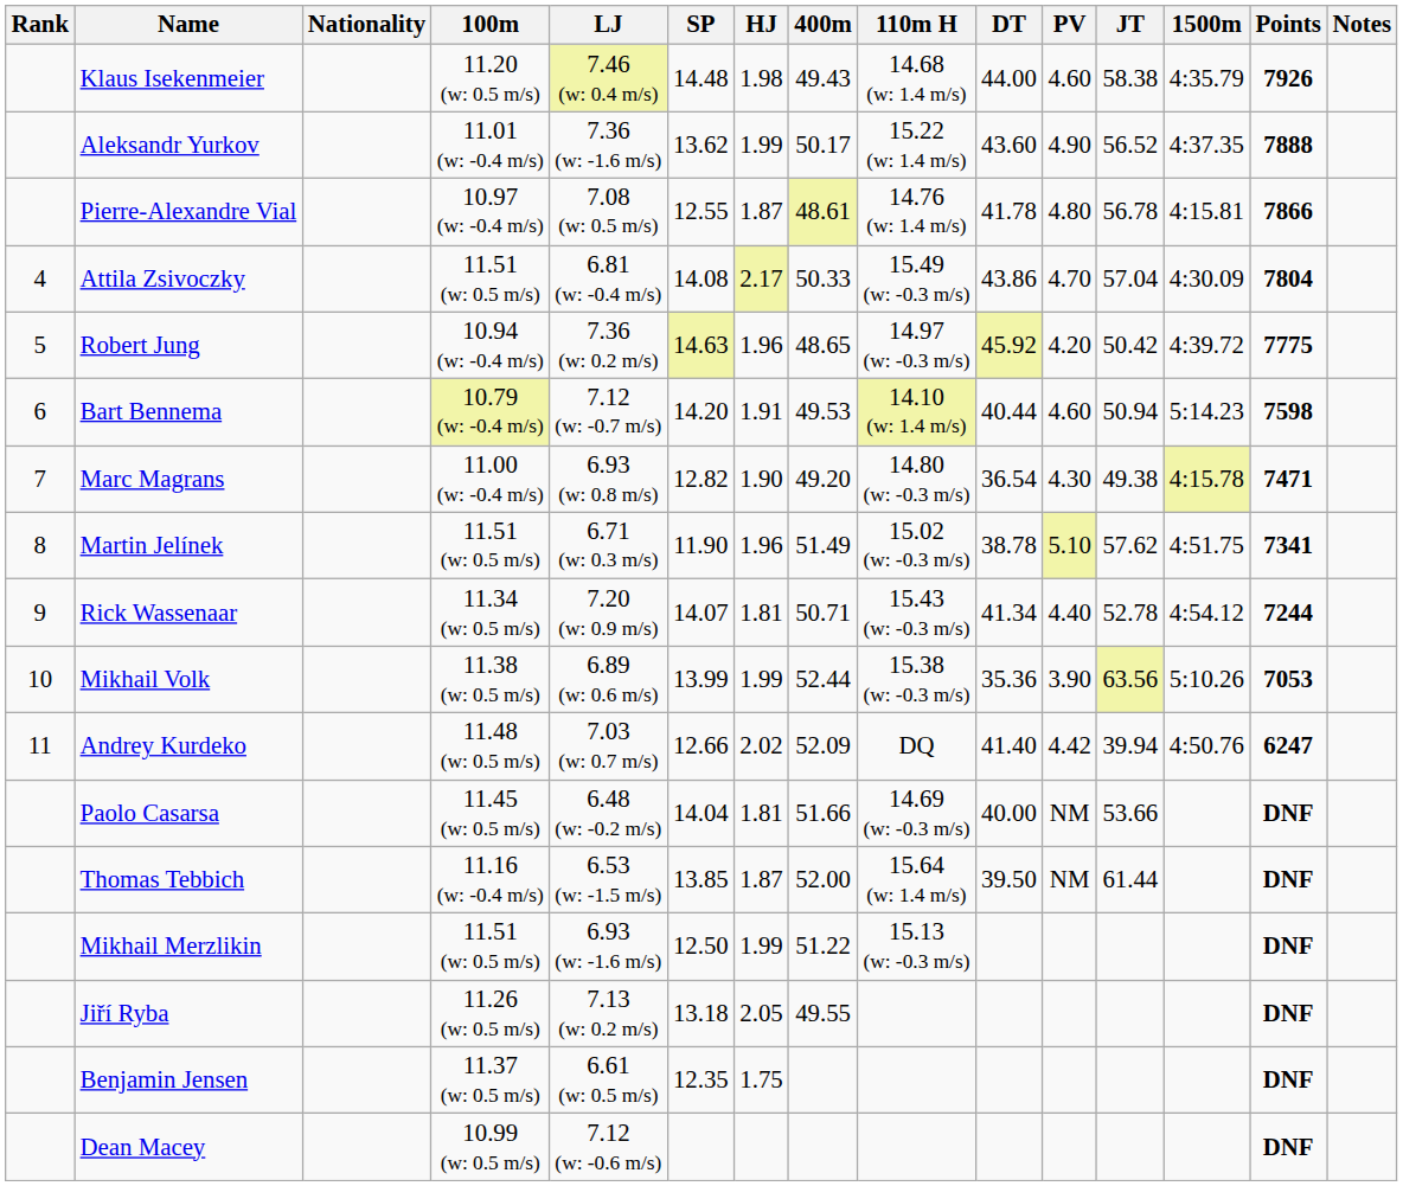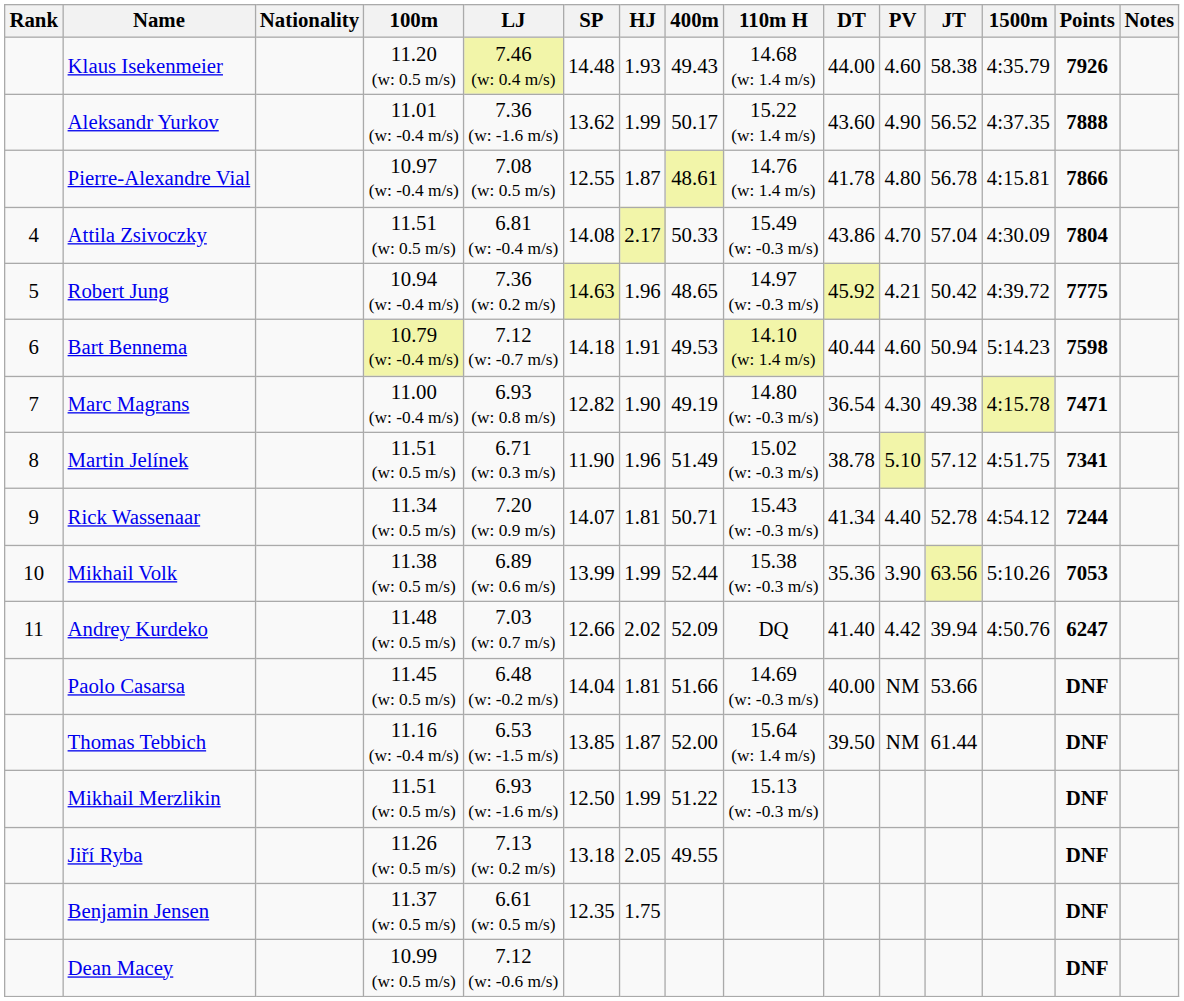Klaus Isekenmeier | HJ: 1.98 -> 1.93
Robert Jung | PV: 4.20 -> 4.21
Bart Bennema | SP: 14.20 -> 14.18
Marc Magrans | 400m: 49.20 -> 49.19
Martin Jelínek | JT: 57.62 -> 57.12
